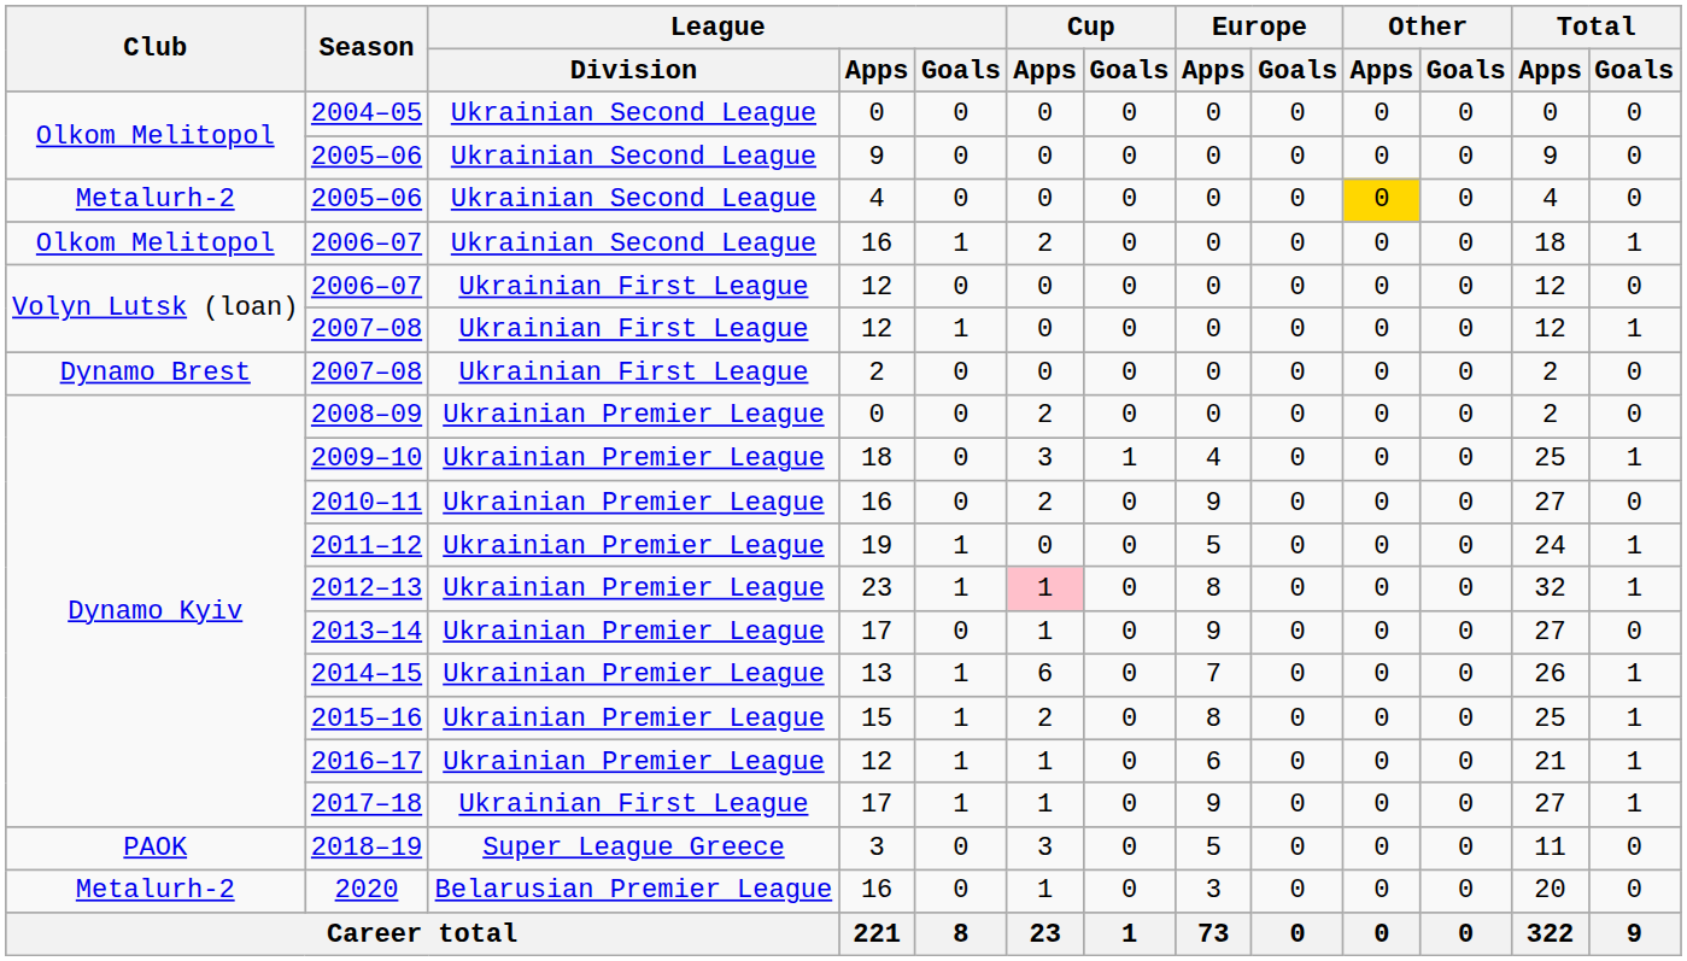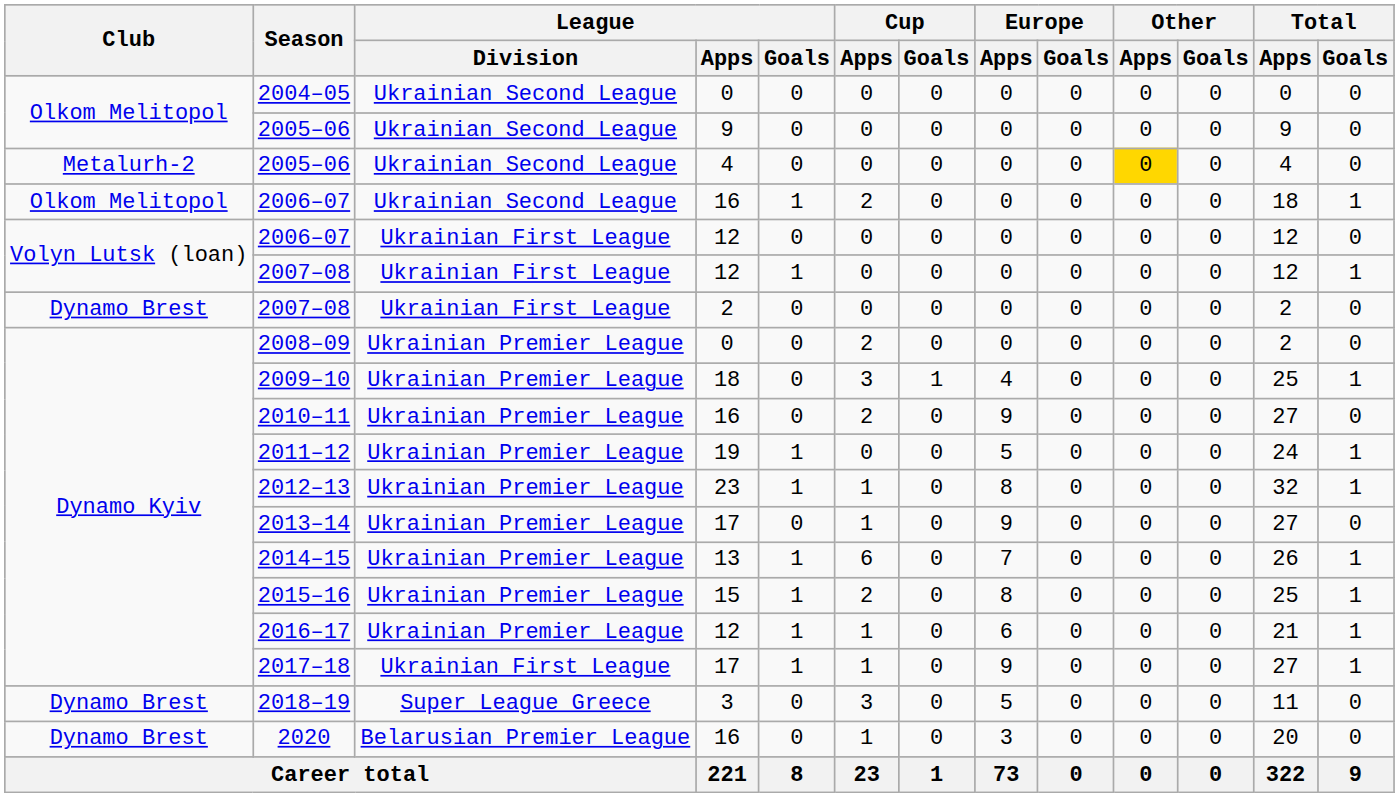2012–13 | Cup / Apps: pink background -> no background
2018–19 | Club: PAOK -> Dynamo Brest
2020 | Club: Metalurh-2 -> Dynamo Brest
